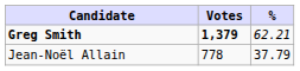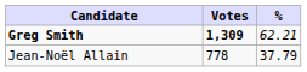Greg Smith | Votes: 1,379 -> 1,309
